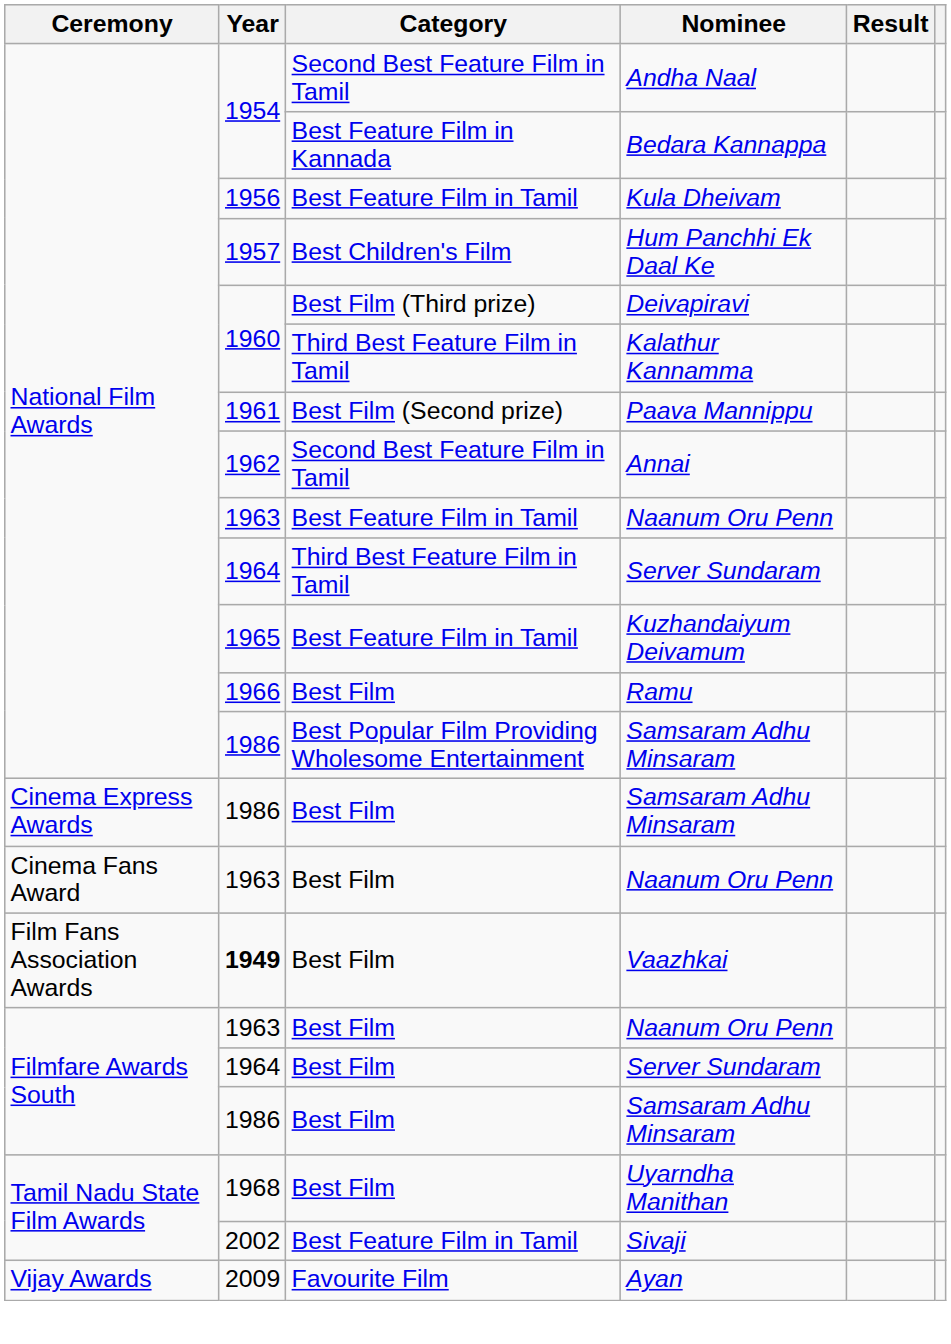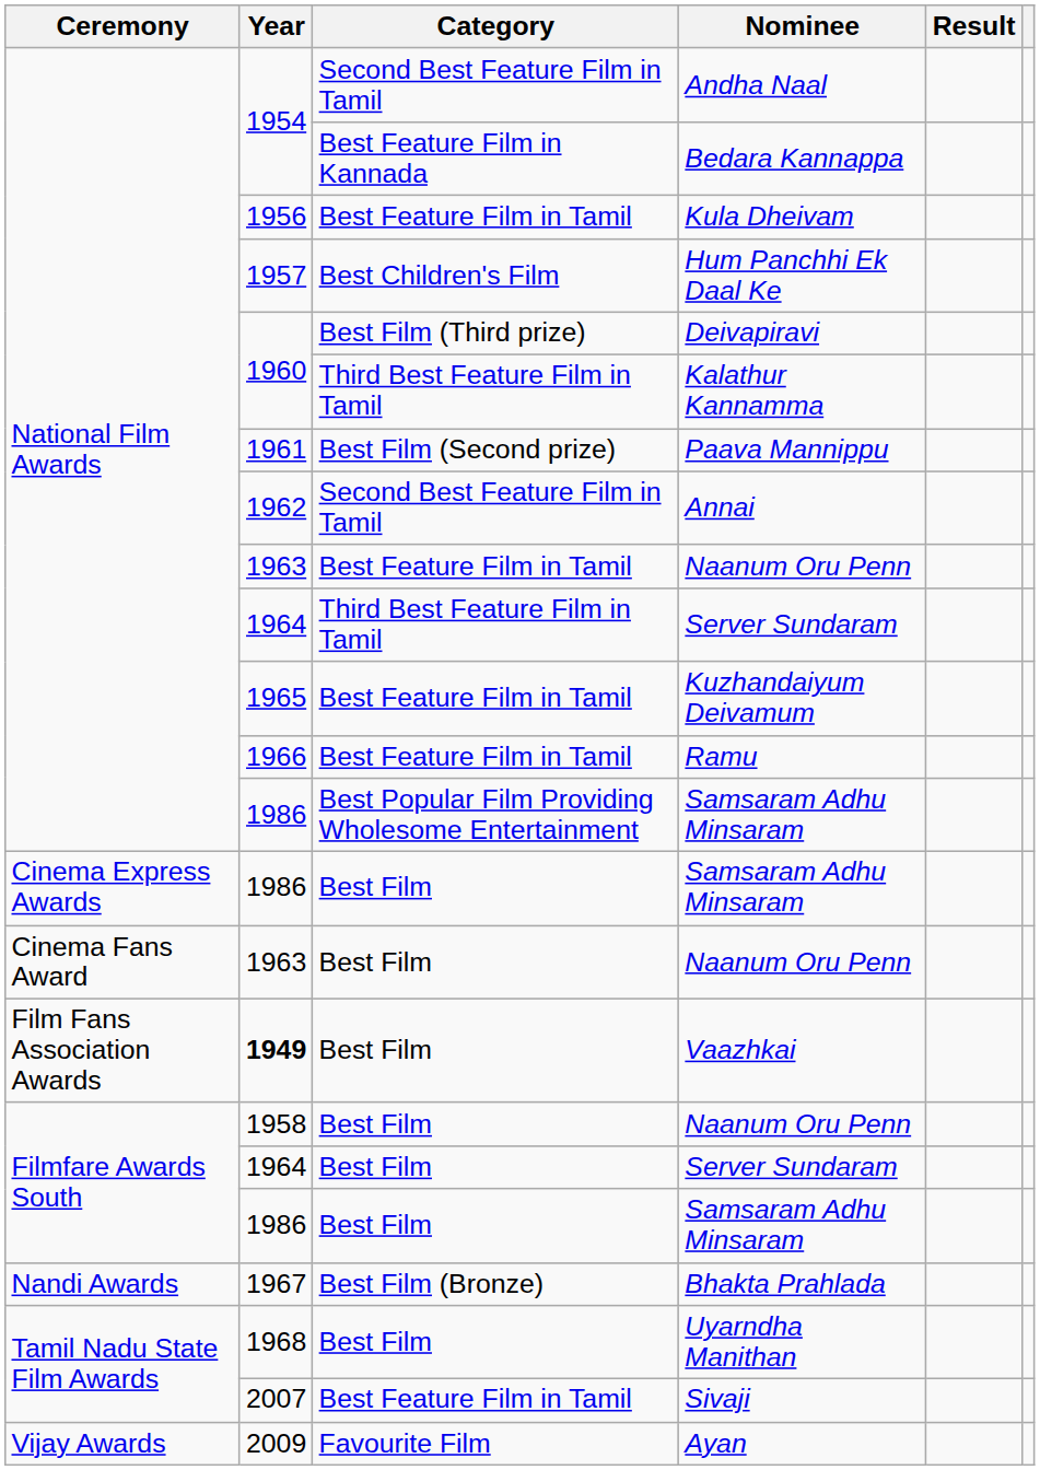Ramu | Category: Best Film -> Best Feature Film in Tamil
Filmfare Awards South / Naanum Oru Penn | Year: 1963 -> 1958
+ row: Nandi Awards | 1967 | Best Film (Bronze) | Bhakta Prahlada
Sivaji | Year: 2002 -> 2007
